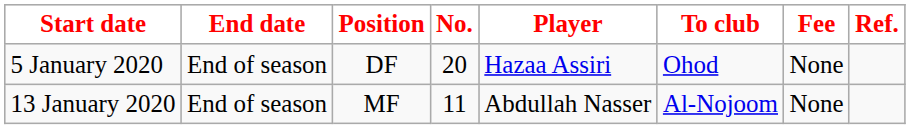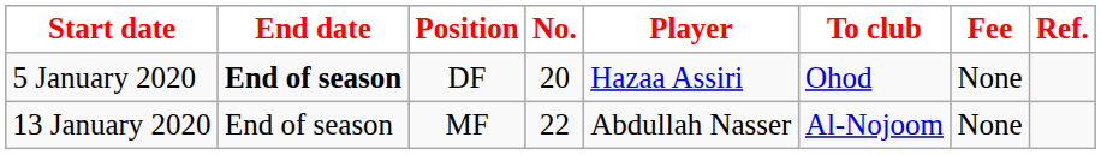5 January 2020 | End date: normal -> bold
13 January 2020 | No.: 11 -> 22
